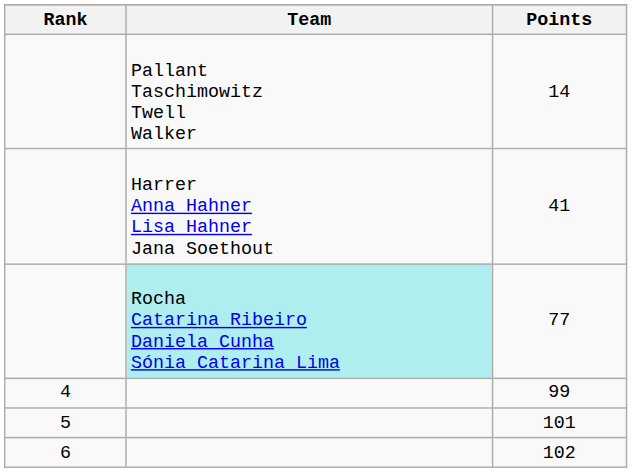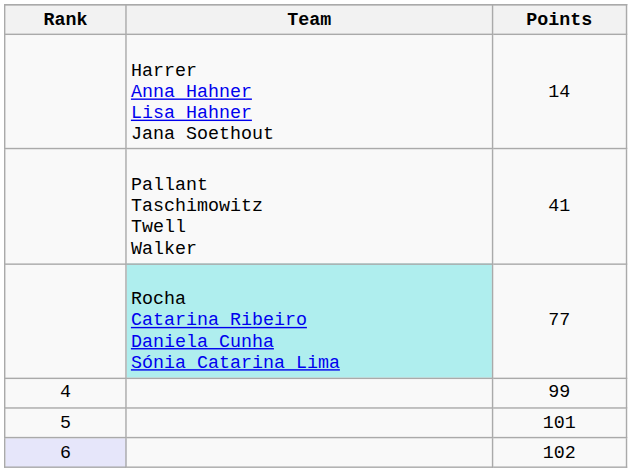14 | Team: Pallant Taschimowitz Twell Walker -> Harrer Anna Hahner Lisa Hahner Jana Soethout
41 | Team: Harrer Anna Hahner Lisa Hahner Jana Soethout -> Pallant Taschimowitz Twell Walker
102 | Rank: no background -> lavender background
